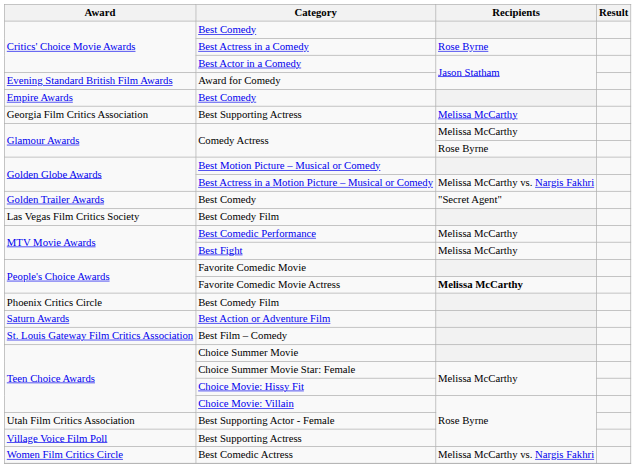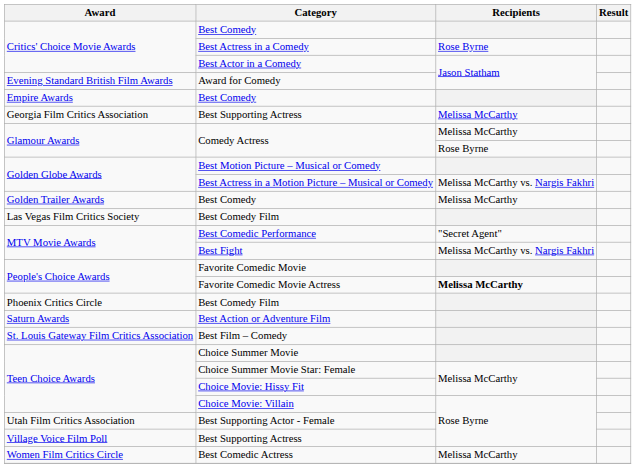Golden Trailer Awards / Best Comedy | Recipients: "Secret Agent" -> Melissa McCarthy
Best Comedic Performance | Recipients: Melissa McCarthy -> "Secret Agent"
Best Fight | Recipients: Melissa McCarthy -> Melissa McCarthy vs. Nargis Fakhri
Best Comedic Actress | Recipients: Melissa McCarthy vs. Nargis Fakhri -> Melissa McCarthy
